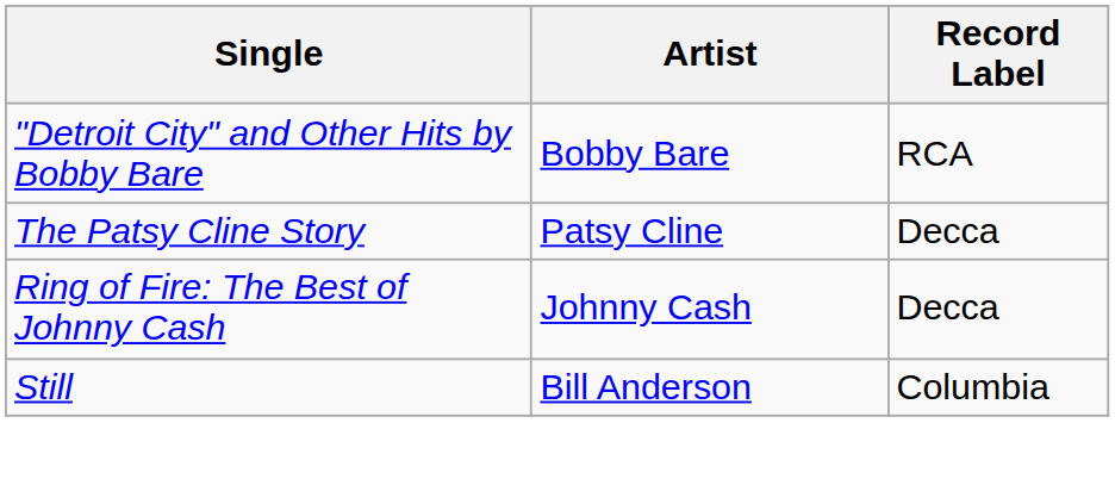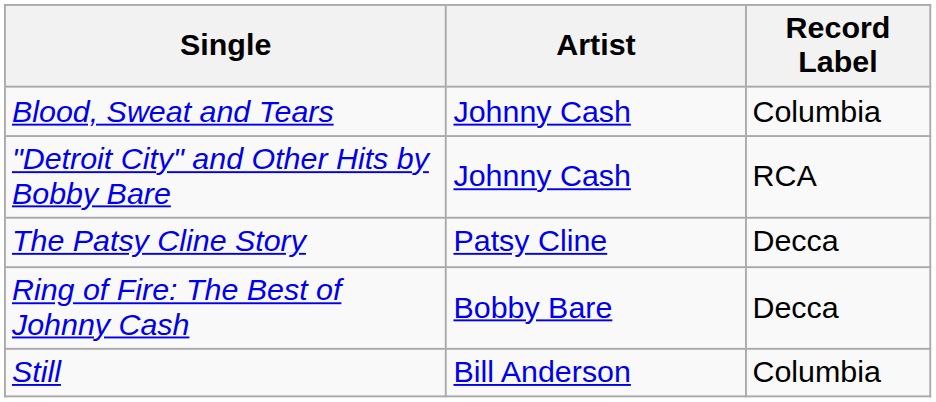+ row: Blood, Sweat and Tears | Johnny Cash | Columbia
"Detroit City" and Other Hits by Bobby Bare | Artist: Bobby Bare -> Johnny Cash
Ring of Fire: The Best of Johnny Cash | Artist: Johnny Cash -> Bobby Bare
